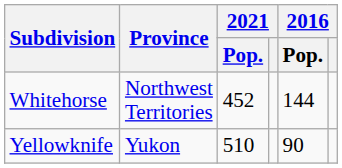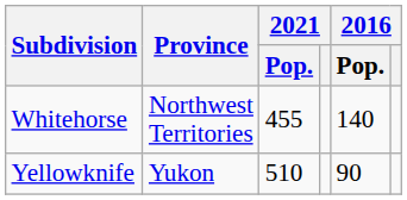Whitehorse | 2021 / Pop.: 452 -> 455
Whitehorse | 2016 / Pop.: 144 -> 140
